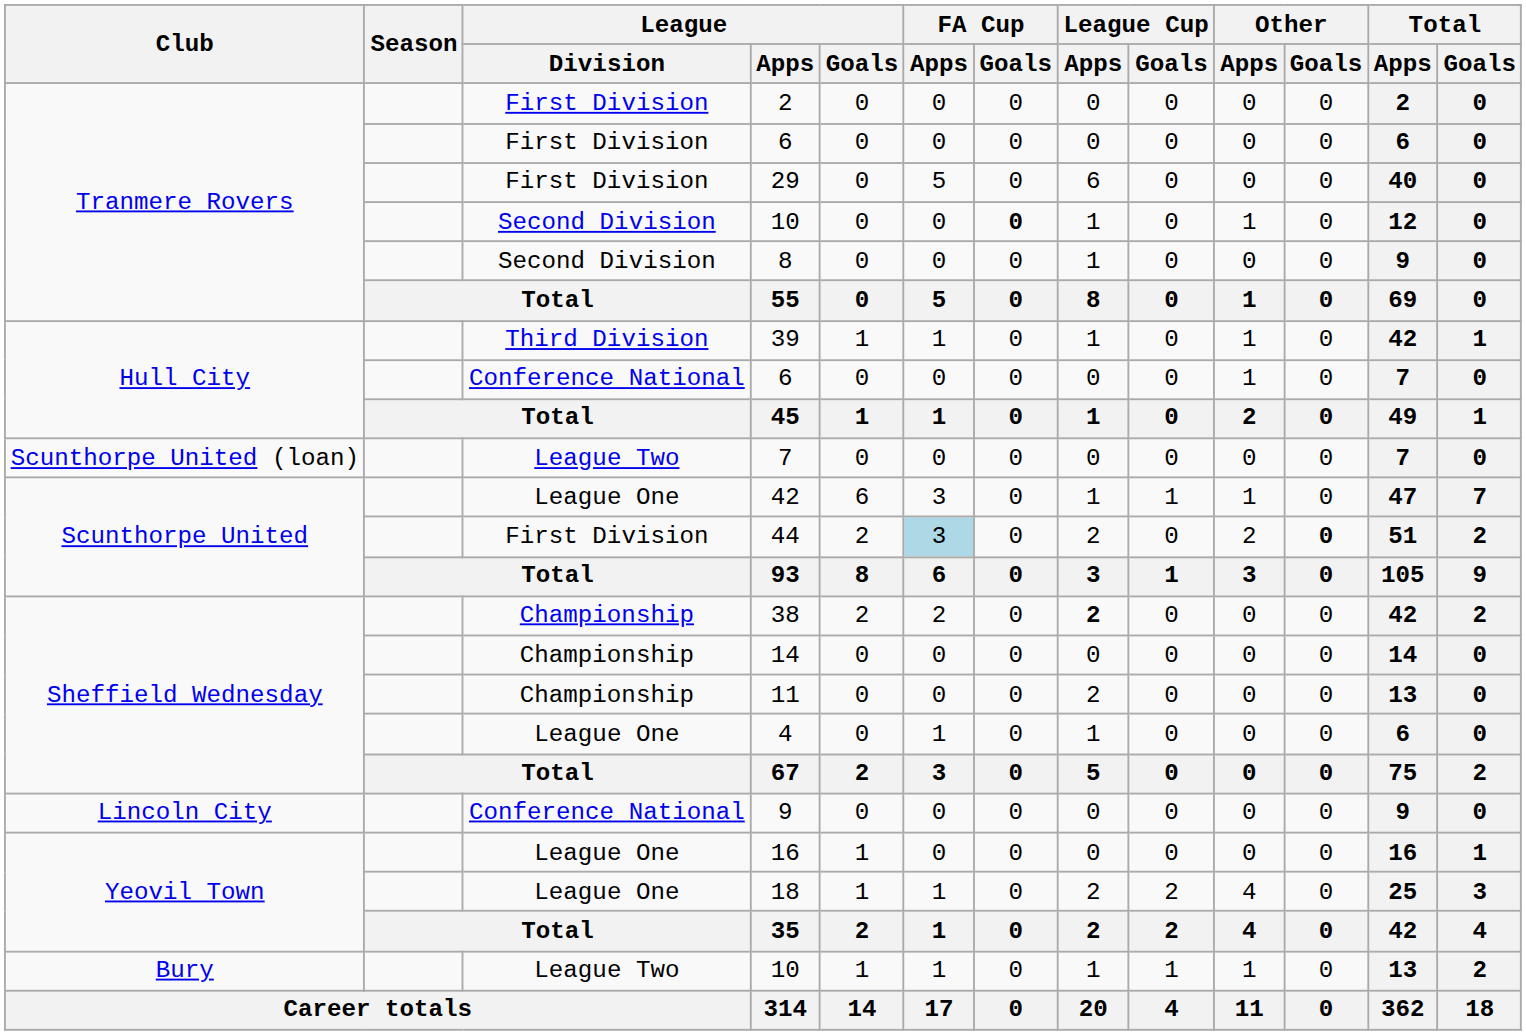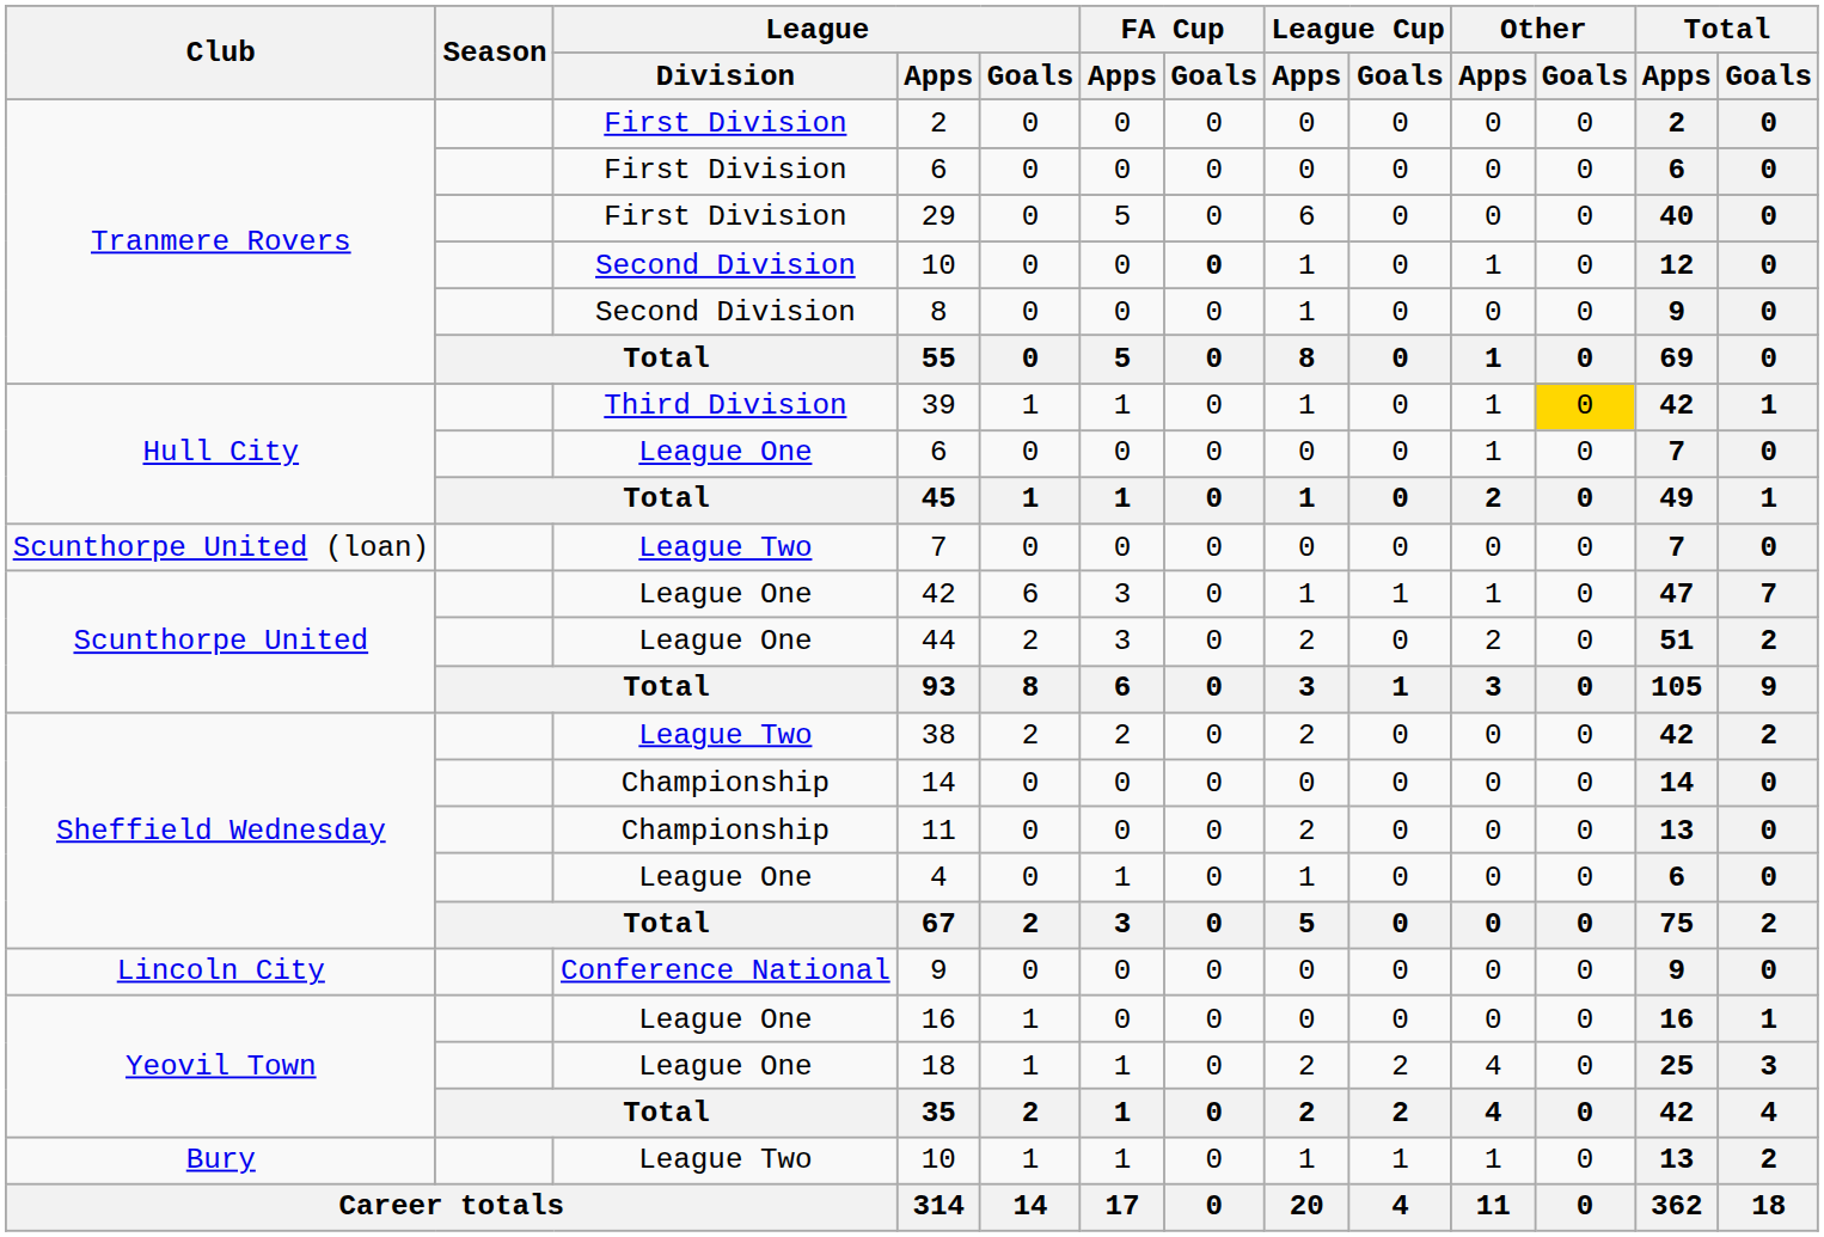39 | Other / Goals: no background -> gold background
Hull City / 6 | League / Division: Conference National -> League One
44 | League / Division: First Division -> League One
44 | FA Cup / Apps: lightblue background -> no background
44 | Other / Goals: bold -> normal
38 | League / Division: Championship -> League Two
38 | League Cup / Apps: bold -> normal
